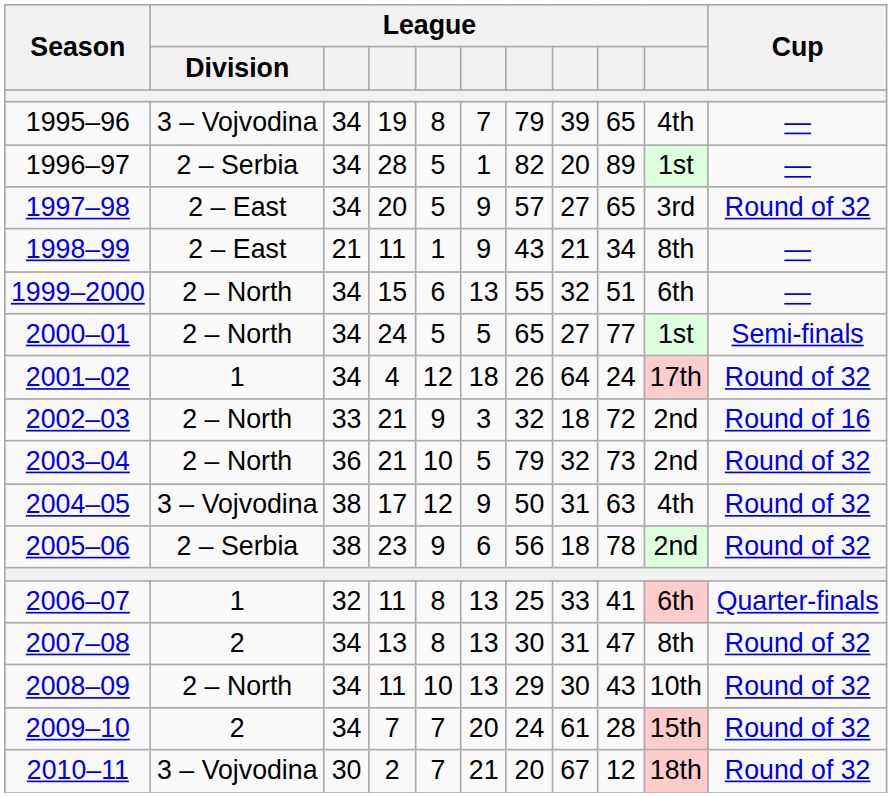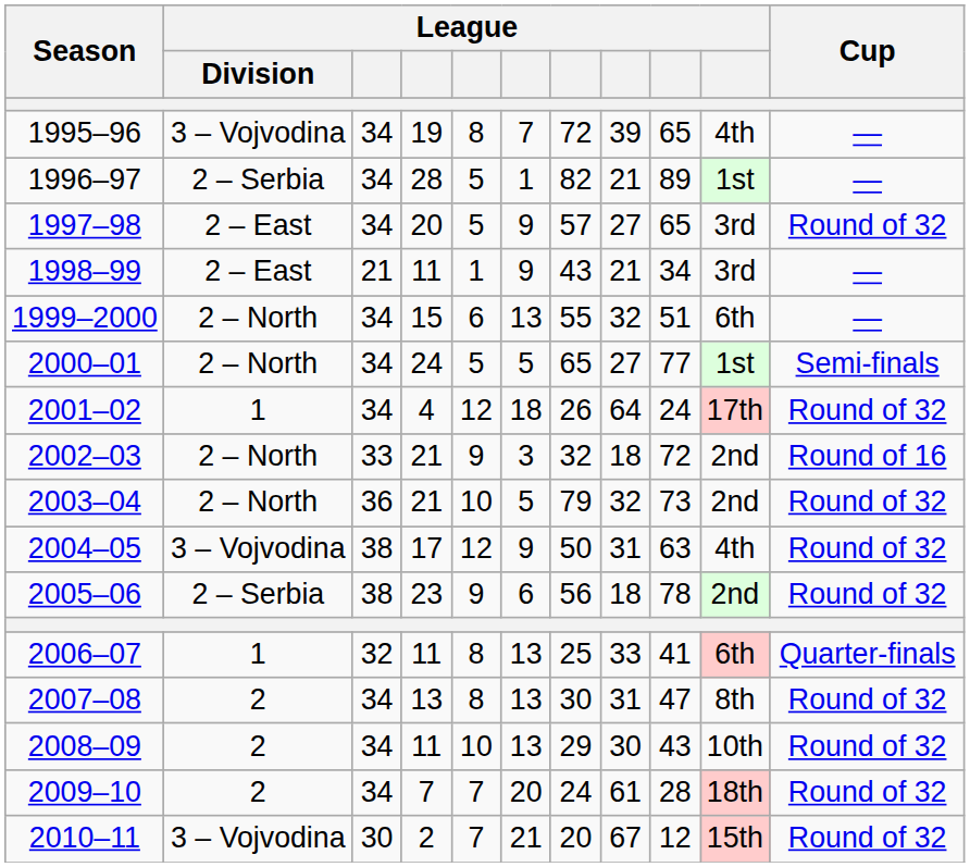1995–96 | column 7: 79 -> 72
1996–97 | column 8: 20 -> 21
1998–99 | column 10: 8th -> 3rd
2008–09 | League / Division: 2 – North -> 2
2009–10 | column 10: 15th -> 18th
2010–11 | column 10: 18th -> 15th
